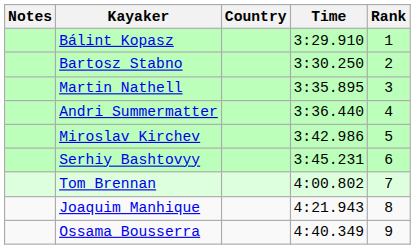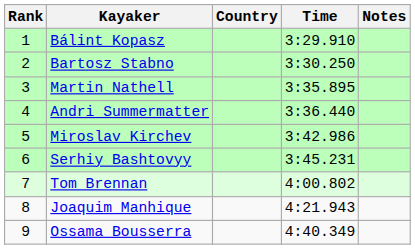columns swapped: Rank <-> Notes
